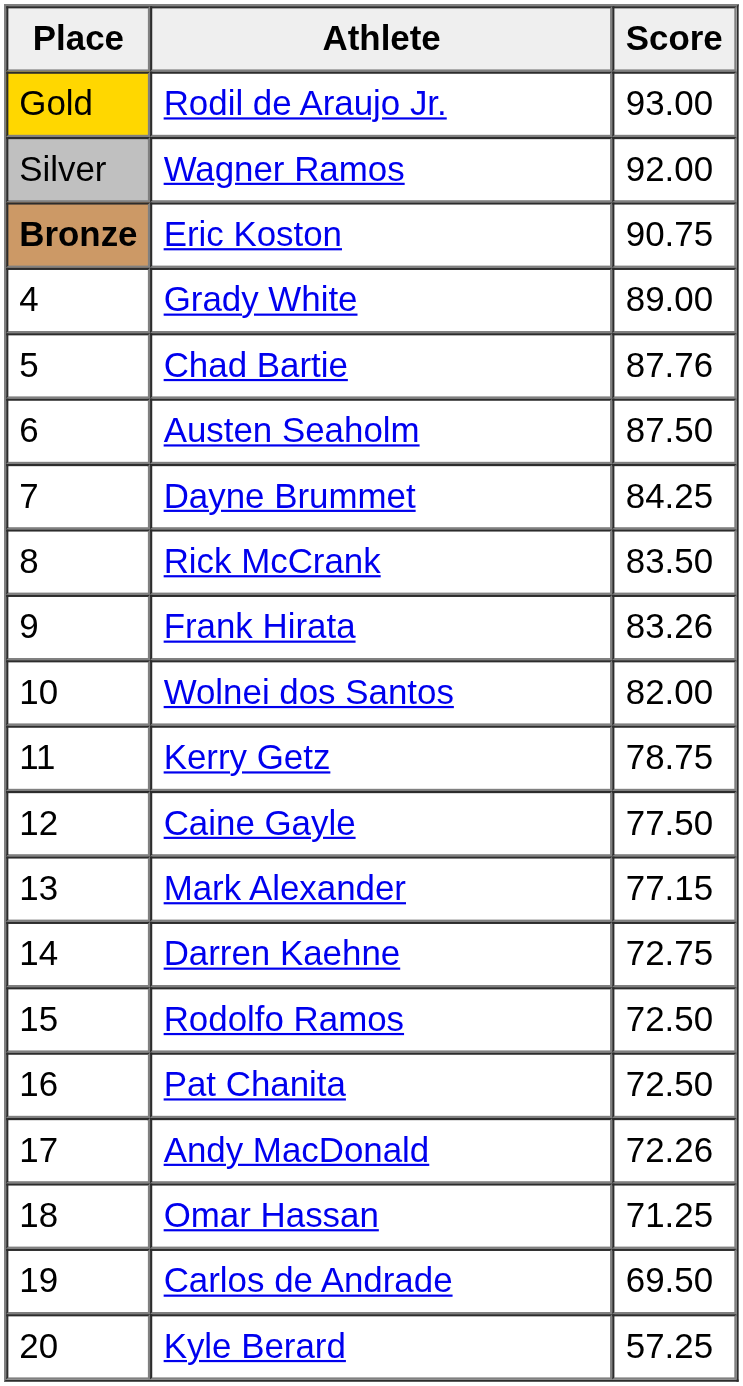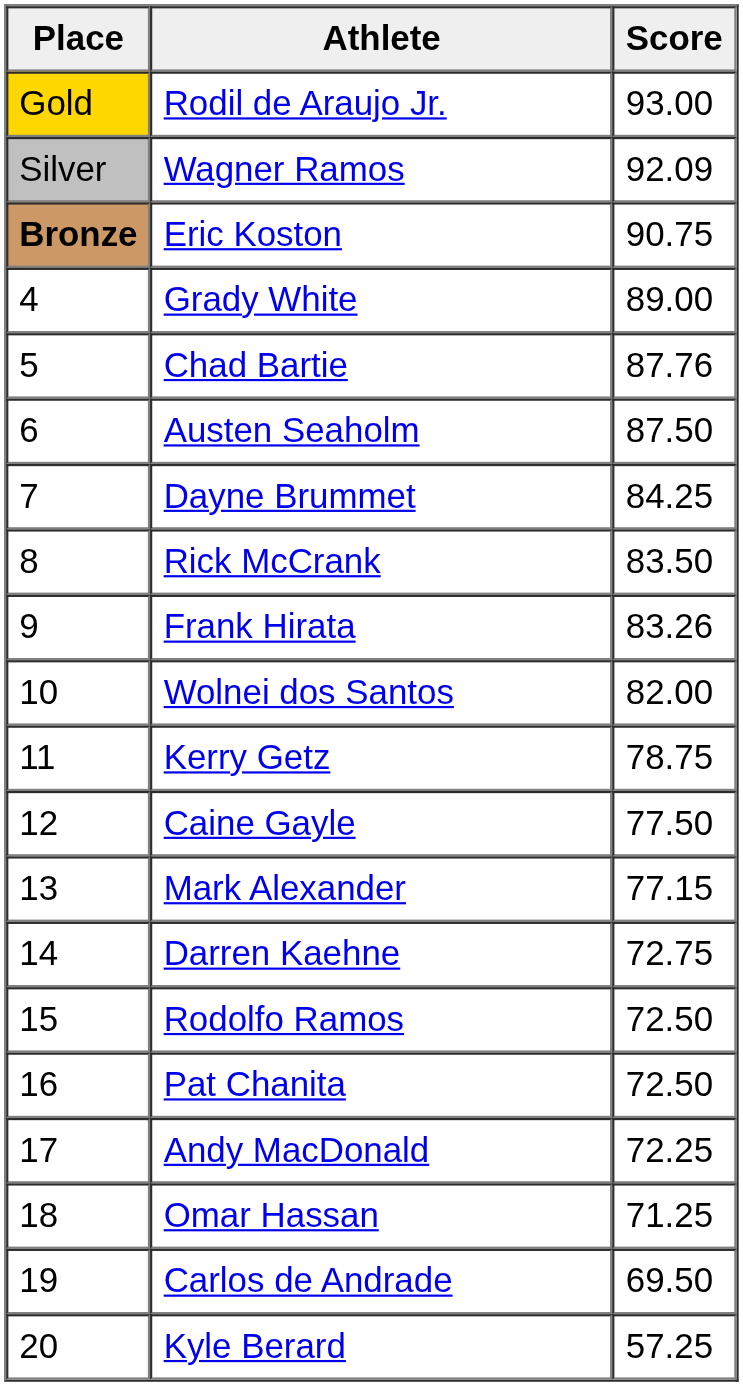Wagner Ramos | Score: 92.00 -> 92.09
Andy MacDonald | Score: 72.26 -> 72.25
